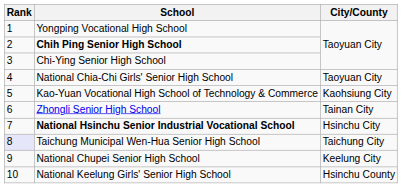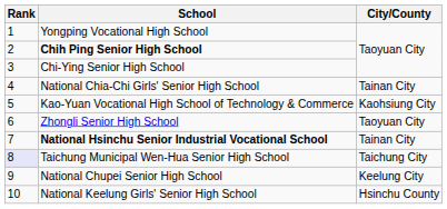National Chia-Chi Girls' Senior High School | City/County: Taoyuan City -> Tainan City
Zhongli Senior High School | City/County: Tainan City -> Taoyuan City
National Hsinchu Senior Industrial Vocational School | City/County: Hsinchu City -> Tainan City
